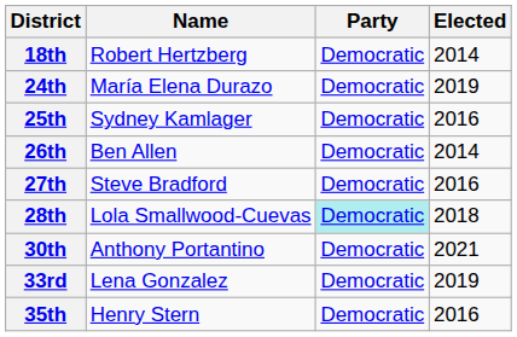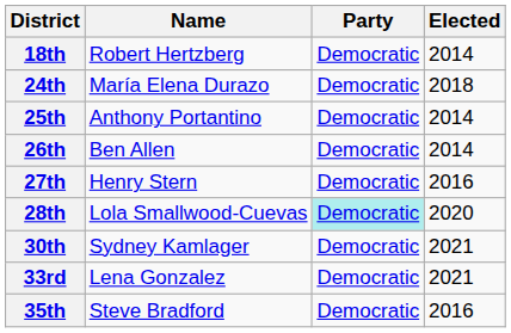24th | Elected: 2019 -> 2018
25th | Name: Sydney Kamlager -> Anthony Portantino
25th | Elected: 2016 -> 2014
27th | Name: Steve Bradford -> Henry Stern
28th | Elected: 2018 -> 2020
30th | Name: Anthony Portantino -> Sydney Kamlager
33rd | Elected: 2019 -> 2021
35th | Name: Henry Stern -> Steve Bradford
